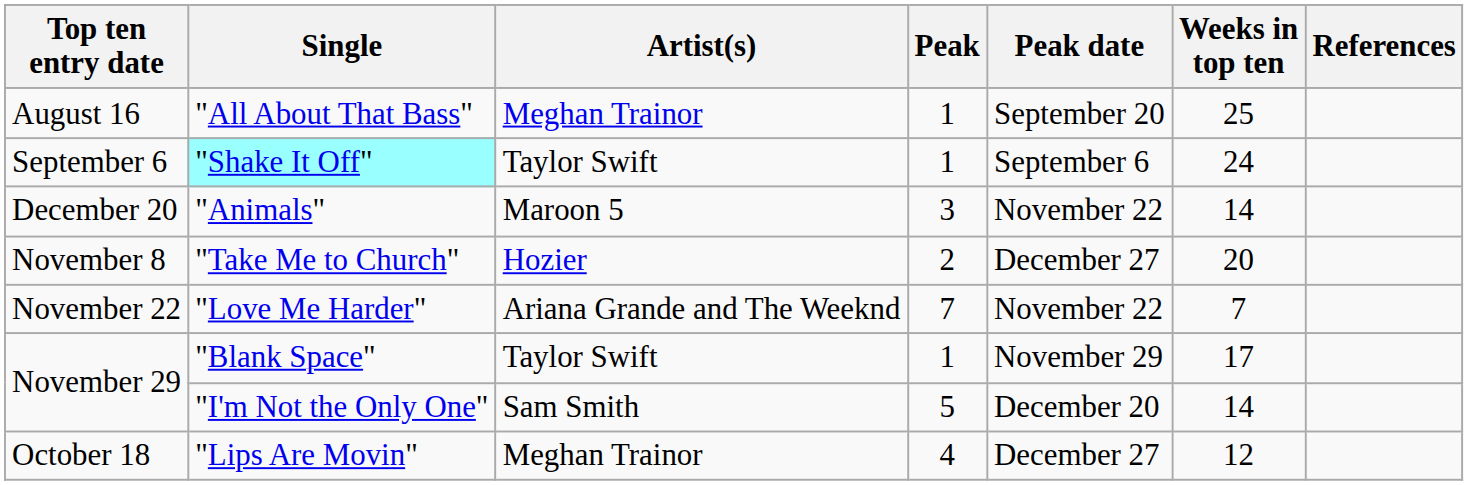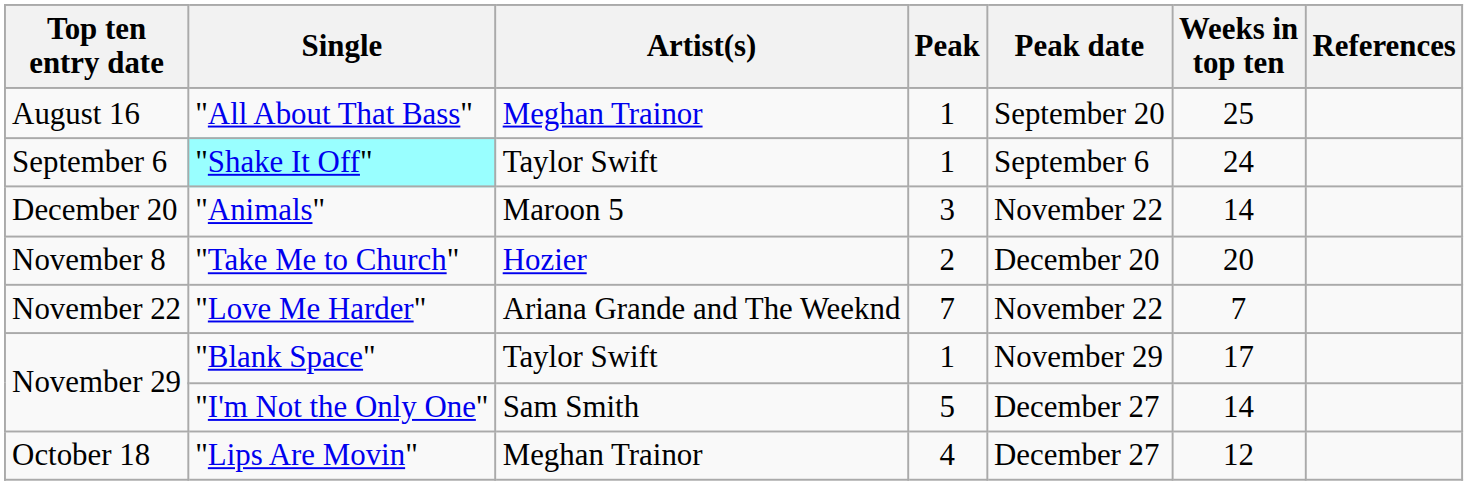"Take Me to Church" | Peak date: December 27 -> December 20
"I'm Not the Only One" | Peak date: December 20 -> December 27
